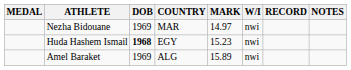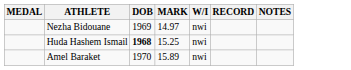- column: COUNTRY | MAR | EGY | ALG
Huda Hashem Ismail | MARK: 15.23 -> 15.25
Amel Baraket | DOB: 1969 -> 1970
